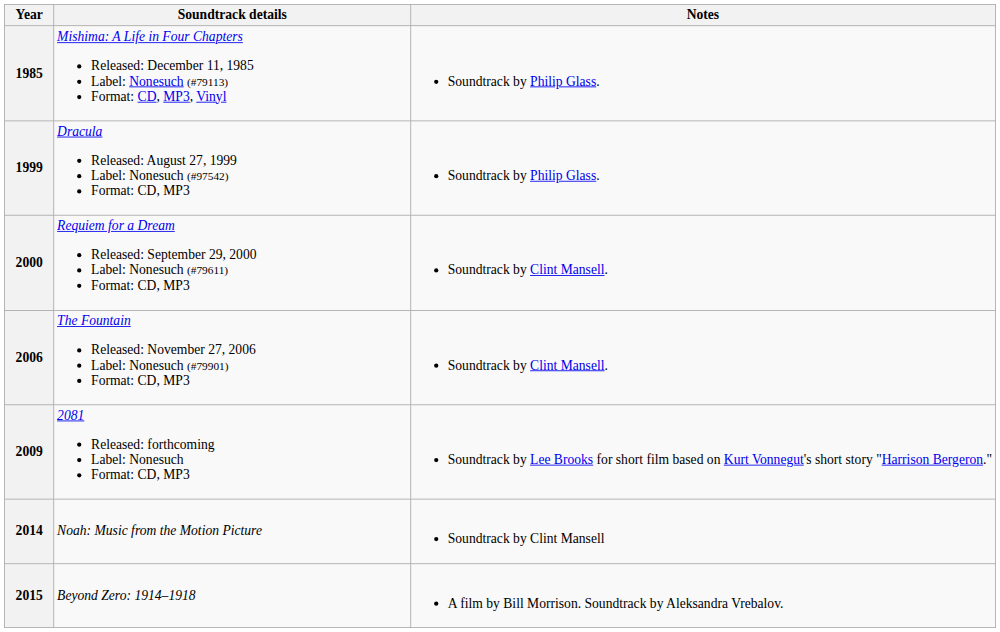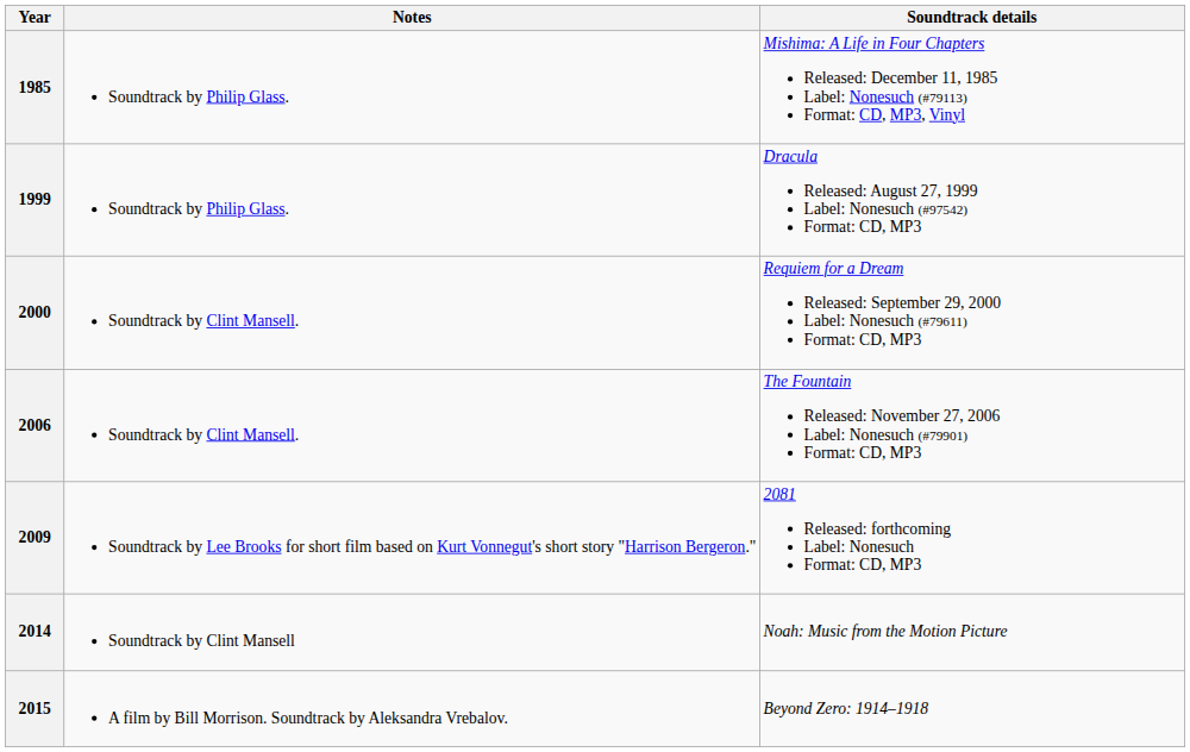columns swapped: Soundtrack details <-> Notes
